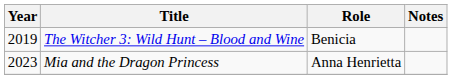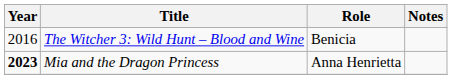The Witcher 3: Wild Hunt – Blood and Wine | Year: 2019 -> 2016
Mia and the Dragon Princess | Year: normal -> bold
